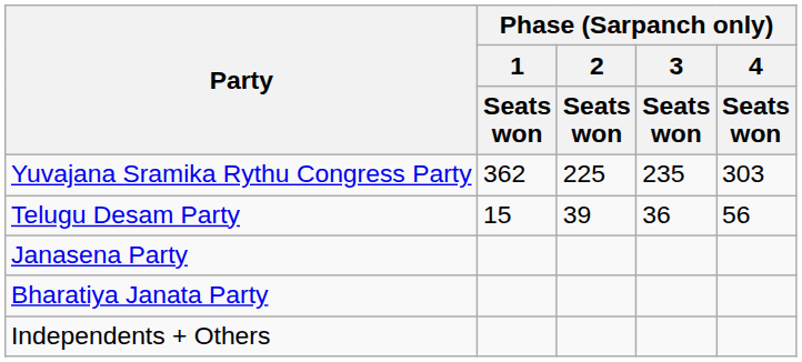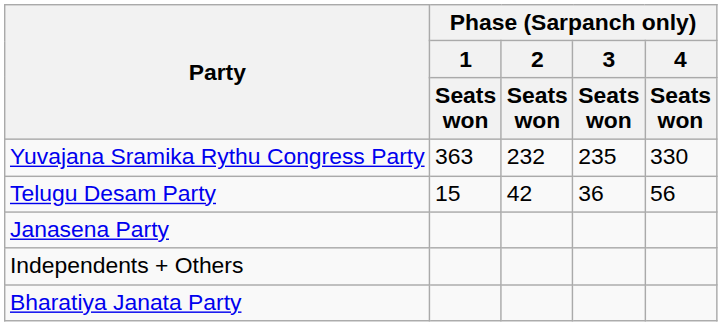Yuvajana Sramika Rythu Congress Party | Phase (Sarpanch only) / 1 / Seats won: 362 -> 363
Yuvajana Sramika Rythu Congress Party | Phase (Sarpanch only) / 2 / Seats won: 225 -> 232
Yuvajana Sramika Rythu Congress Party | Phase (Sarpanch only) / 4 / Seats won: 303 -> 330
Telugu Desam Party | Phase (Sarpanch only) / 2 / Seats won: 39 -> 42
rows swapped: Bharatiya Janata Party <-> Independents + Others
